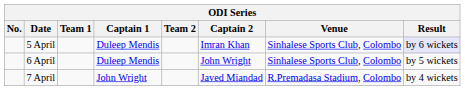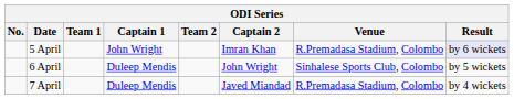5 April | Captain 1: Duleep Mendis -> John Wright
5 April | Venue: Sinhalese Sports Club, Colombo -> R.Premadasa Stadium, Colombo
7 April | Captain 1: John Wright -> Duleep Mendis
